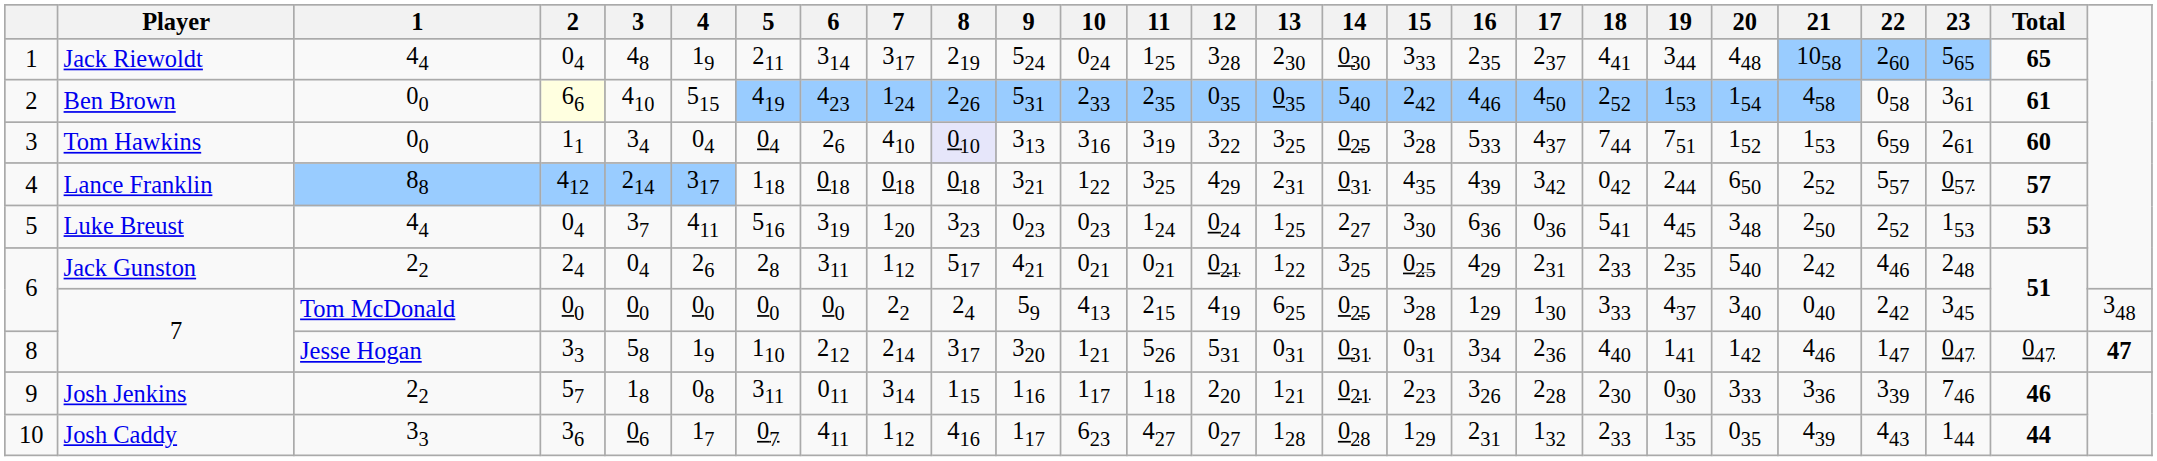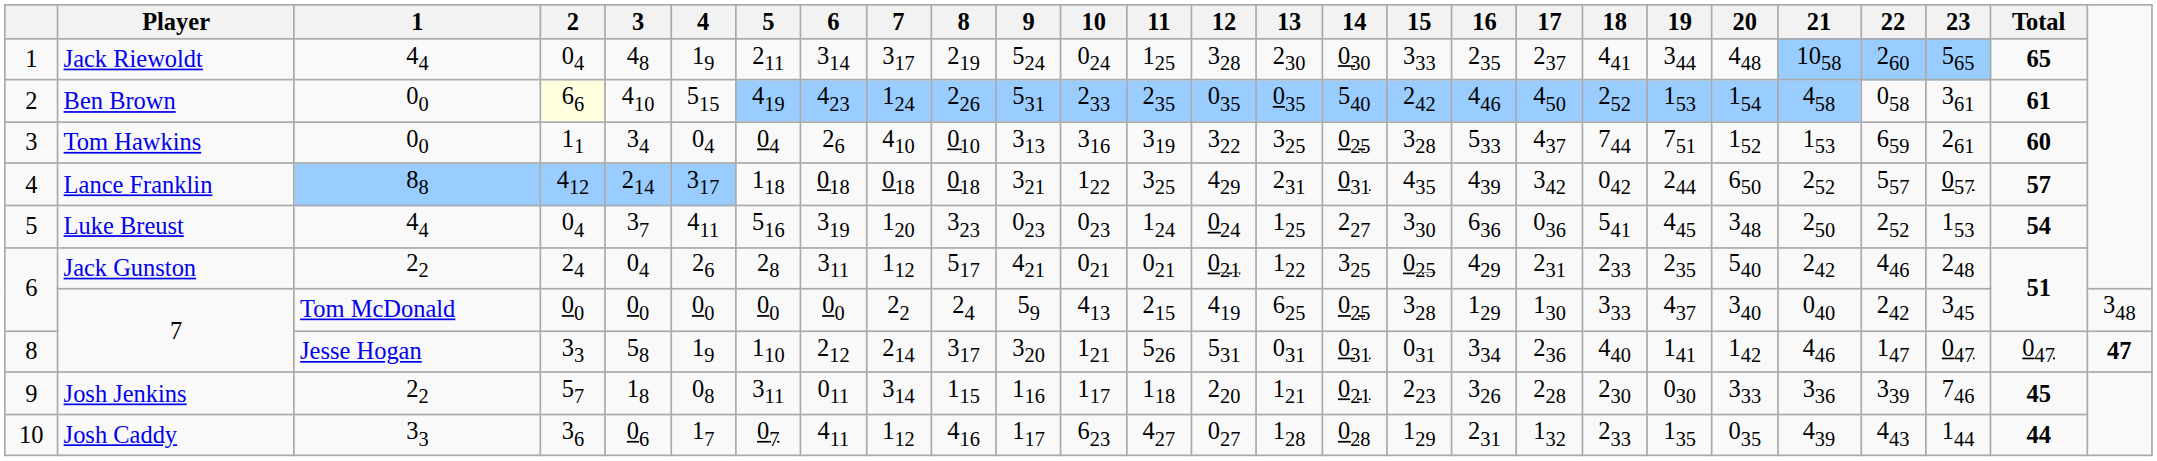Tom Hawkins | 8: lavender background -> no background
Luke Breust | Total: 53 -> 54
Josh Jenkins | Total: 46 -> 45
